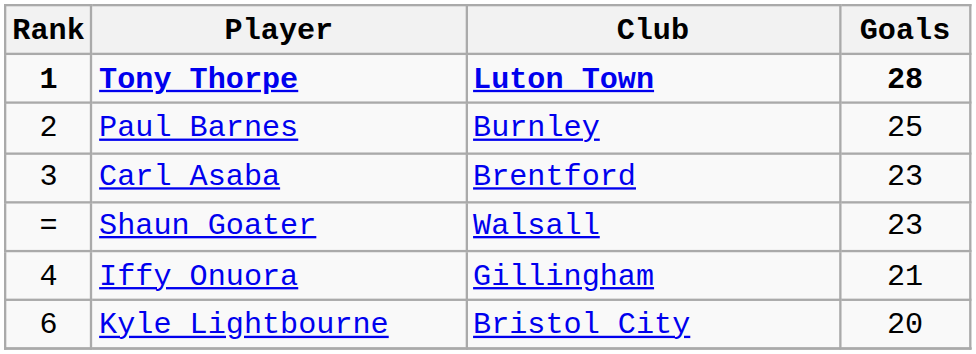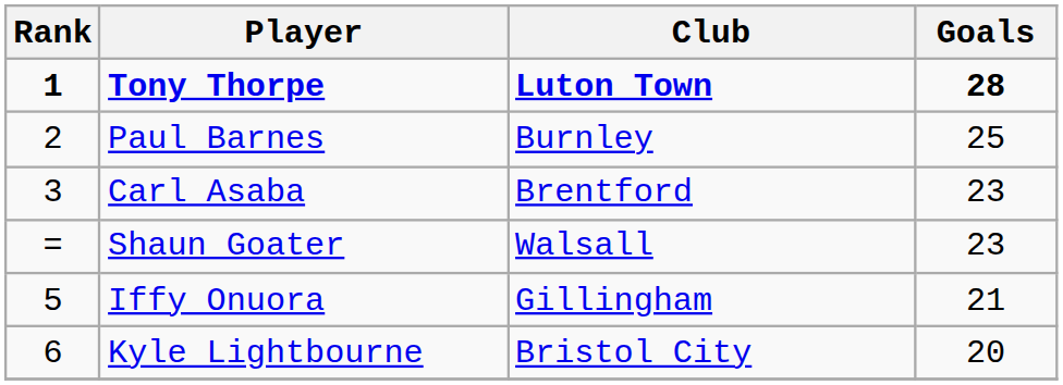Iffy Onuora | Rank: 4 -> 5
